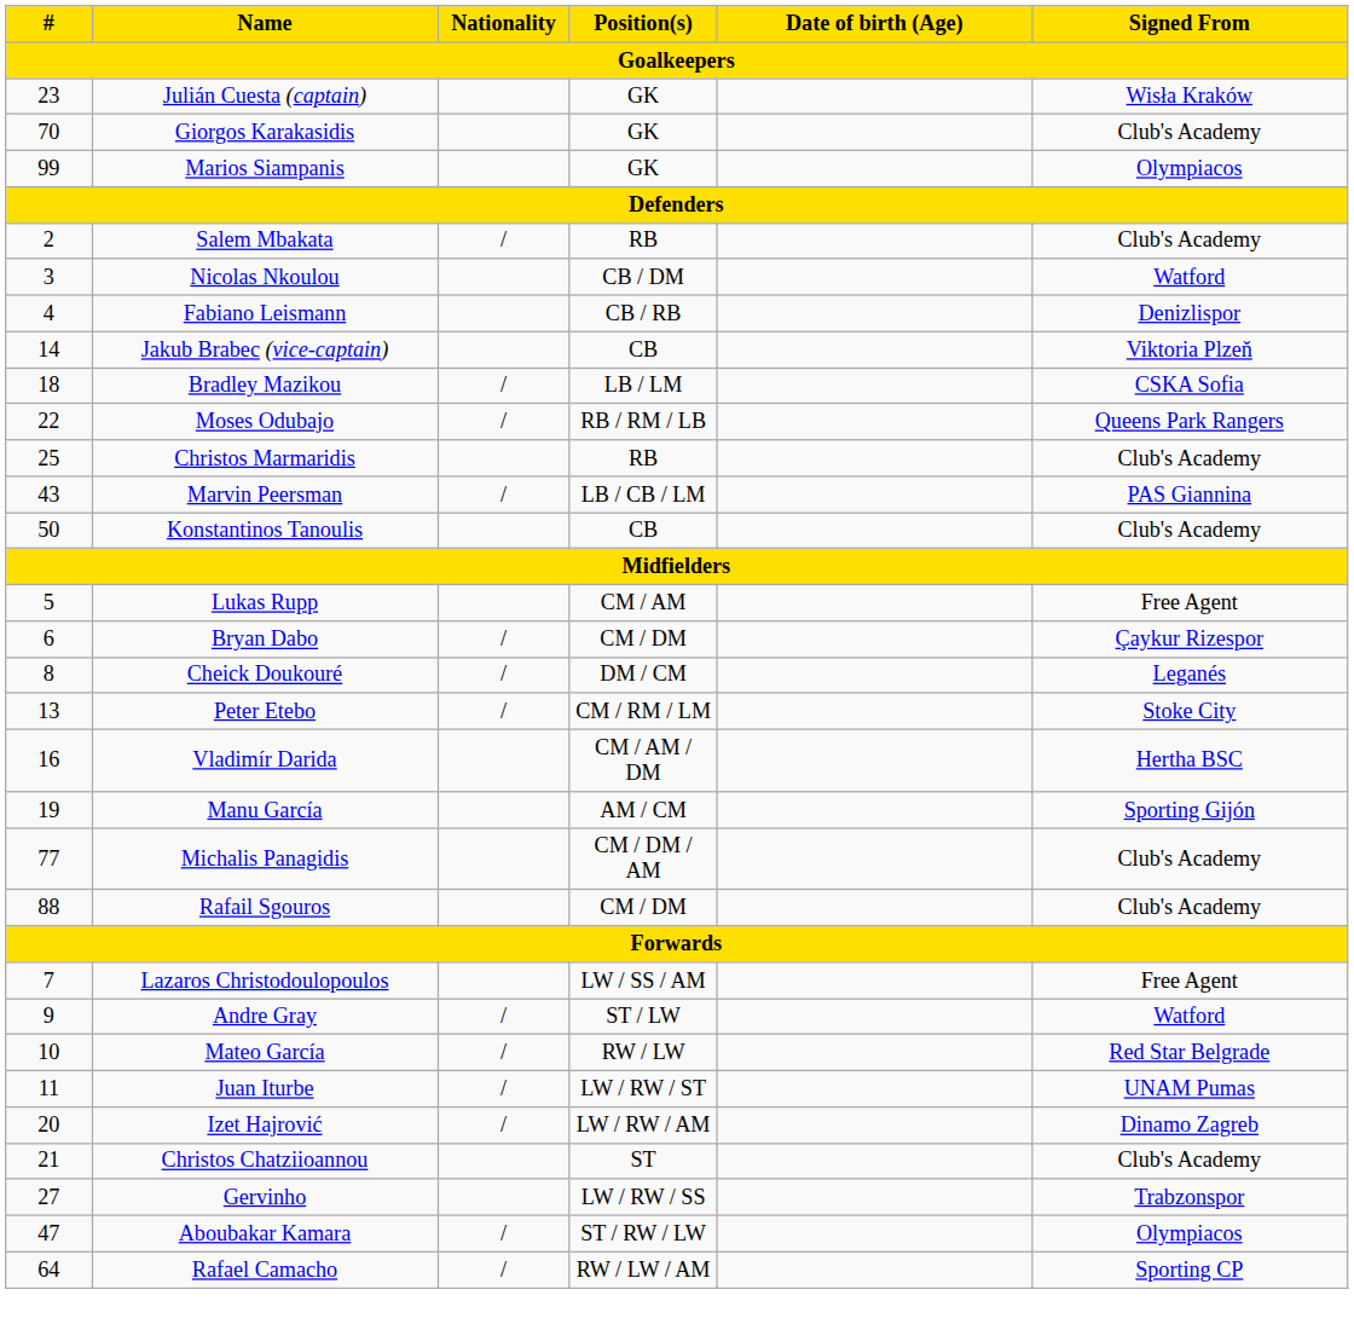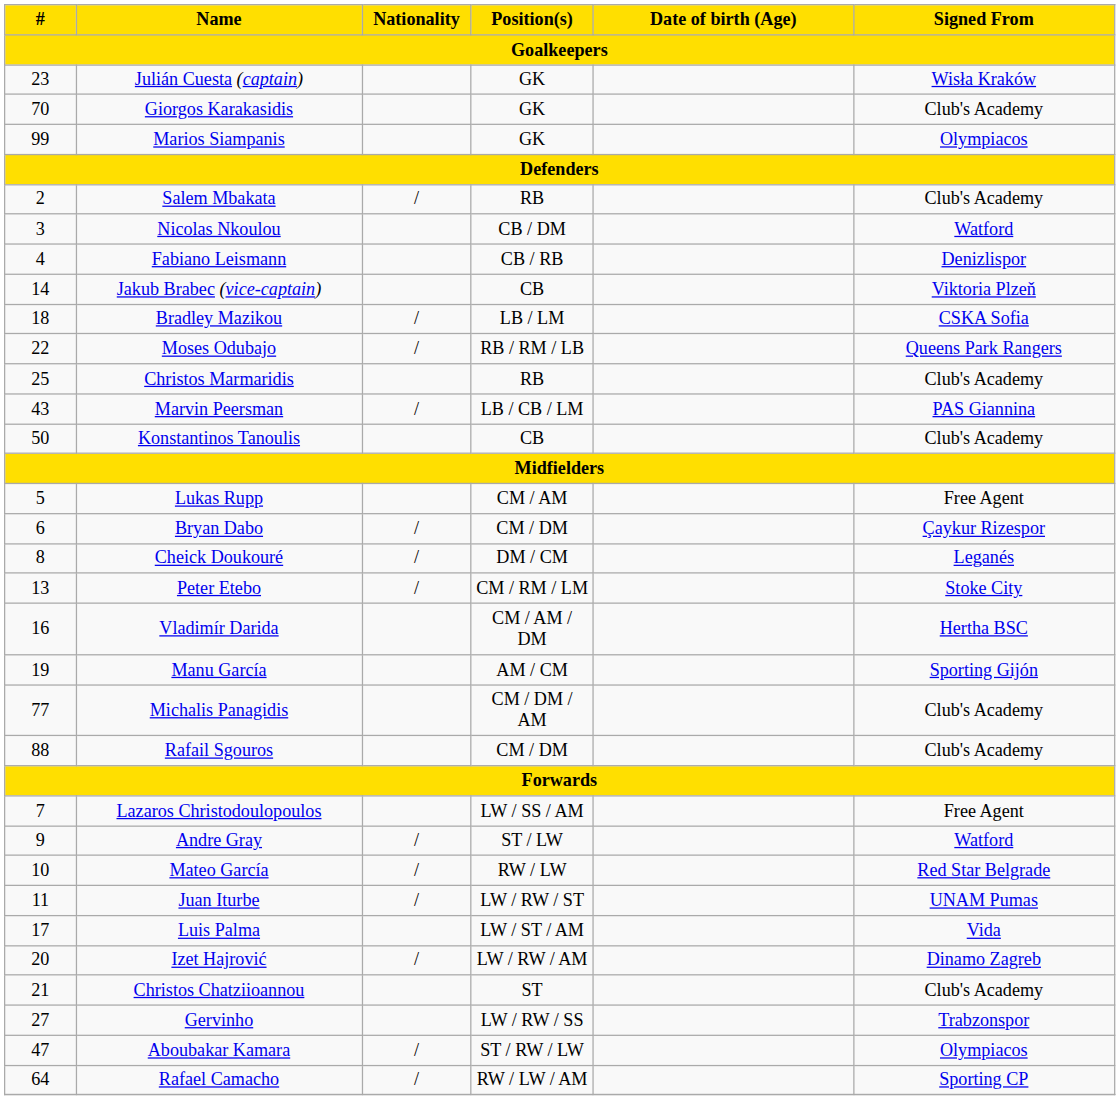+ row: 17 | Luis Palma | LW / ST / AM | Vida
